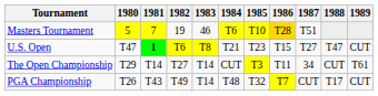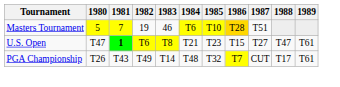U.S. Open | 1989: CUT -> T61
- row: The Open Championship | T29 | T14 | T27 | T14 | CUT | T3 | T11 | 34 | CUT | T61
PGA Championship | 1989: CUT -> T61
